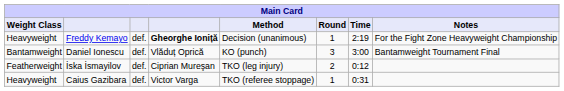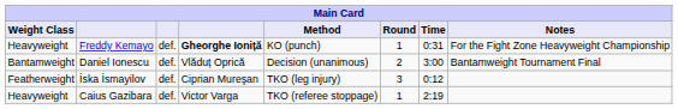Freddy Kemayo | Method: Decision (unanimous) -> KO (punch)
Freddy Kemayo | Time: 2:19 -> 0:31
Daniel Ionescu | Method: KO (punch) -> Decision (unanimous)
Daniel Ionescu | Round: 3 -> 2
İska İsmayilov | Round: 2 -> 3
Caius Gazibara | Time: 0:31 -> 2:19
